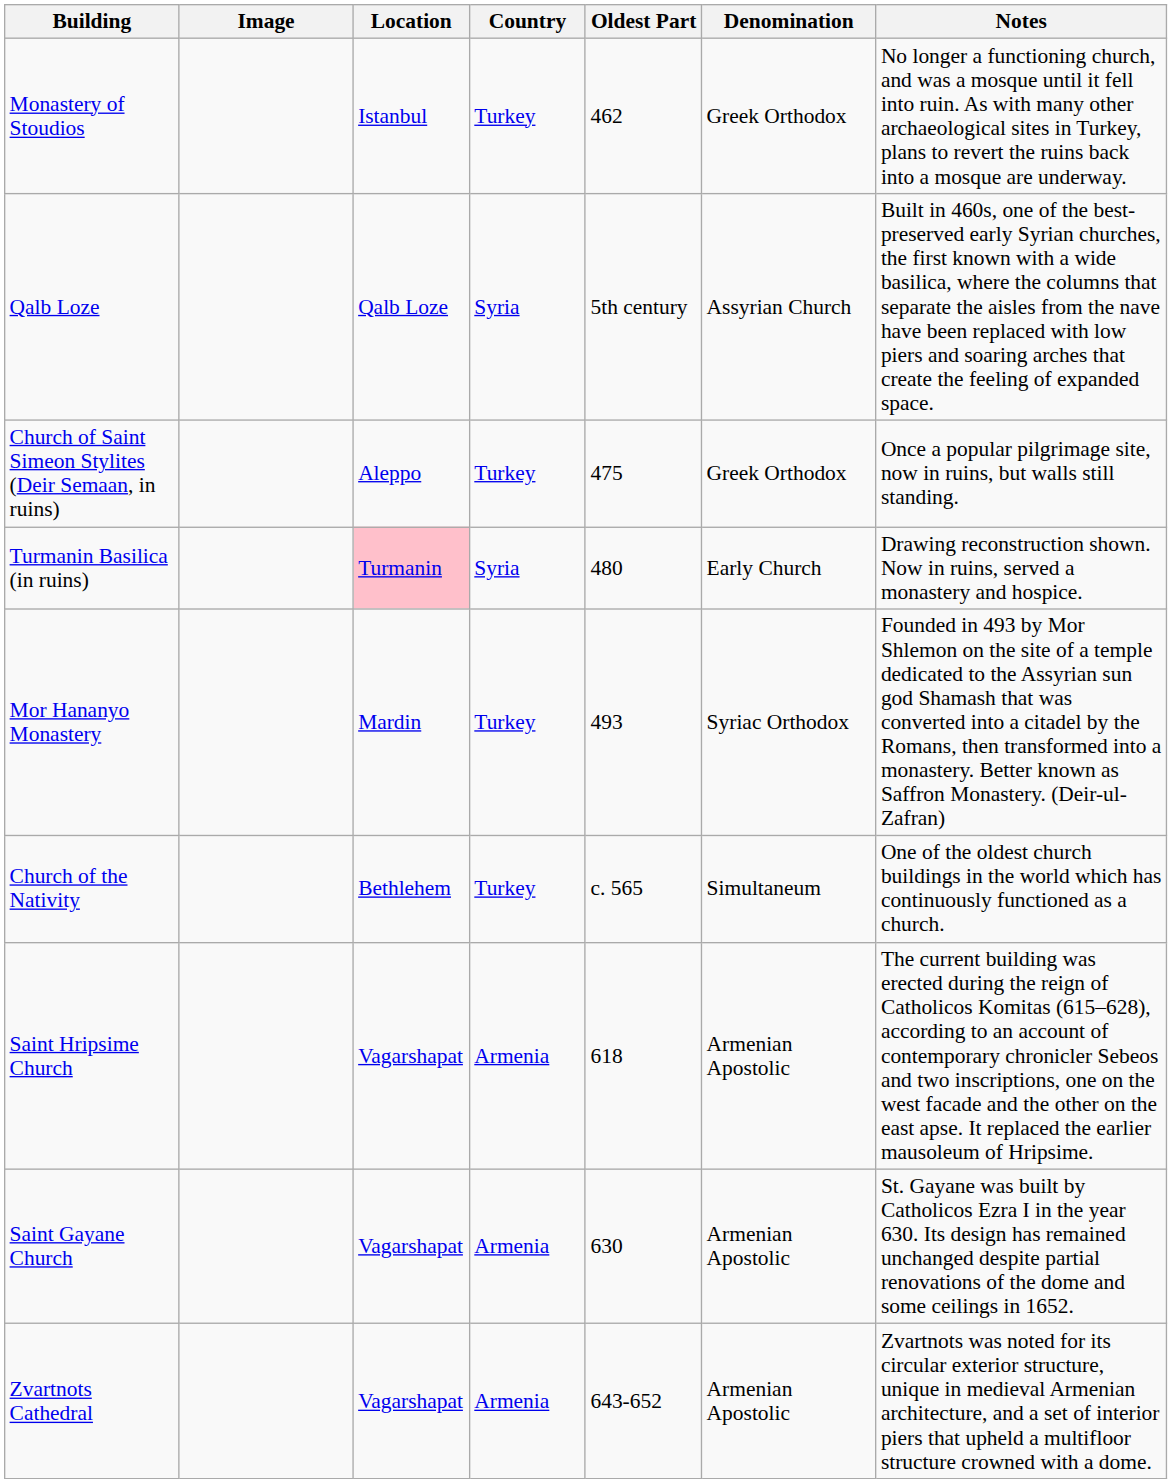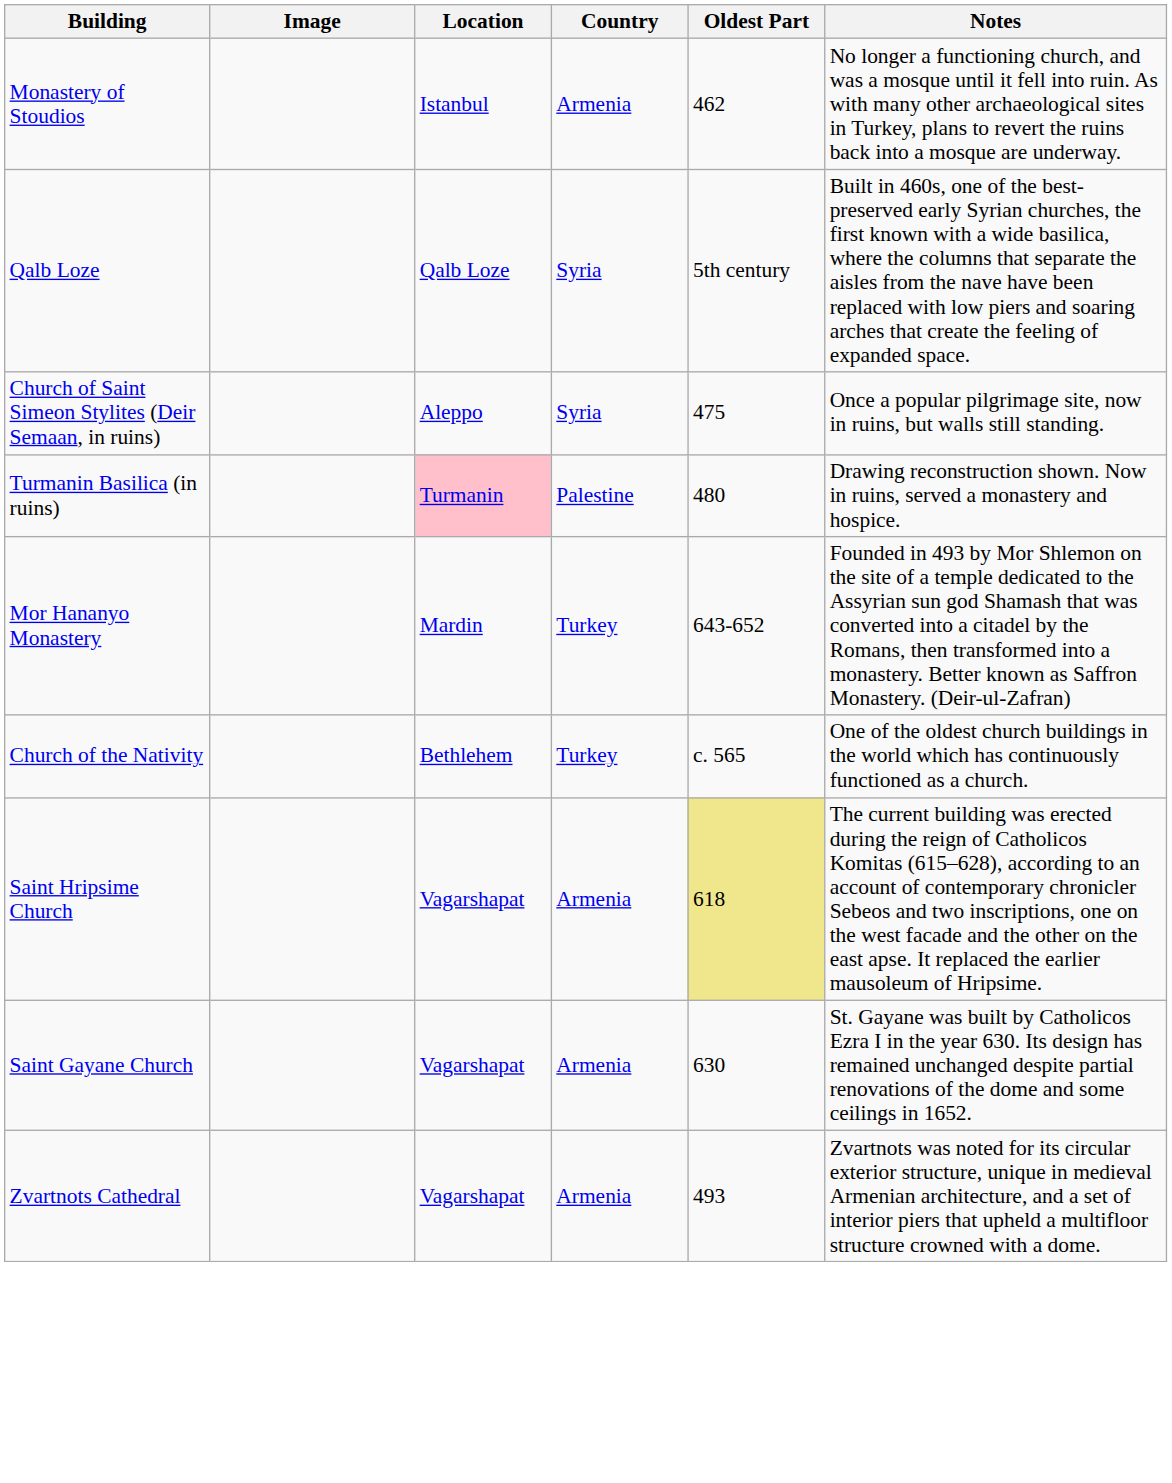- column: Denomination | Greek Orthodox | Assyrian Church | Greek Orthodox | Early Church | Syriac Orthodox | Simultaneum | Armenian Apostolic | Armenian Apostolic | Armenian Apostolic
Monastery of Stoudios | Country: Turkey -> Armenia
Church of Saint Simeon Stylites (Deir Semaan, in ruins) | Country: Turkey -> Syria
Turmanin Basilica (in ruins) | Country: Syria -> Palestine
Mor Hananyo Monastery | Oldest Part: 493 -> 643-652
Saint Hripsime Church | Oldest Part: no background -> khaki background
Zvartnots Cathedral | Oldest Part: 643-652 -> 493
